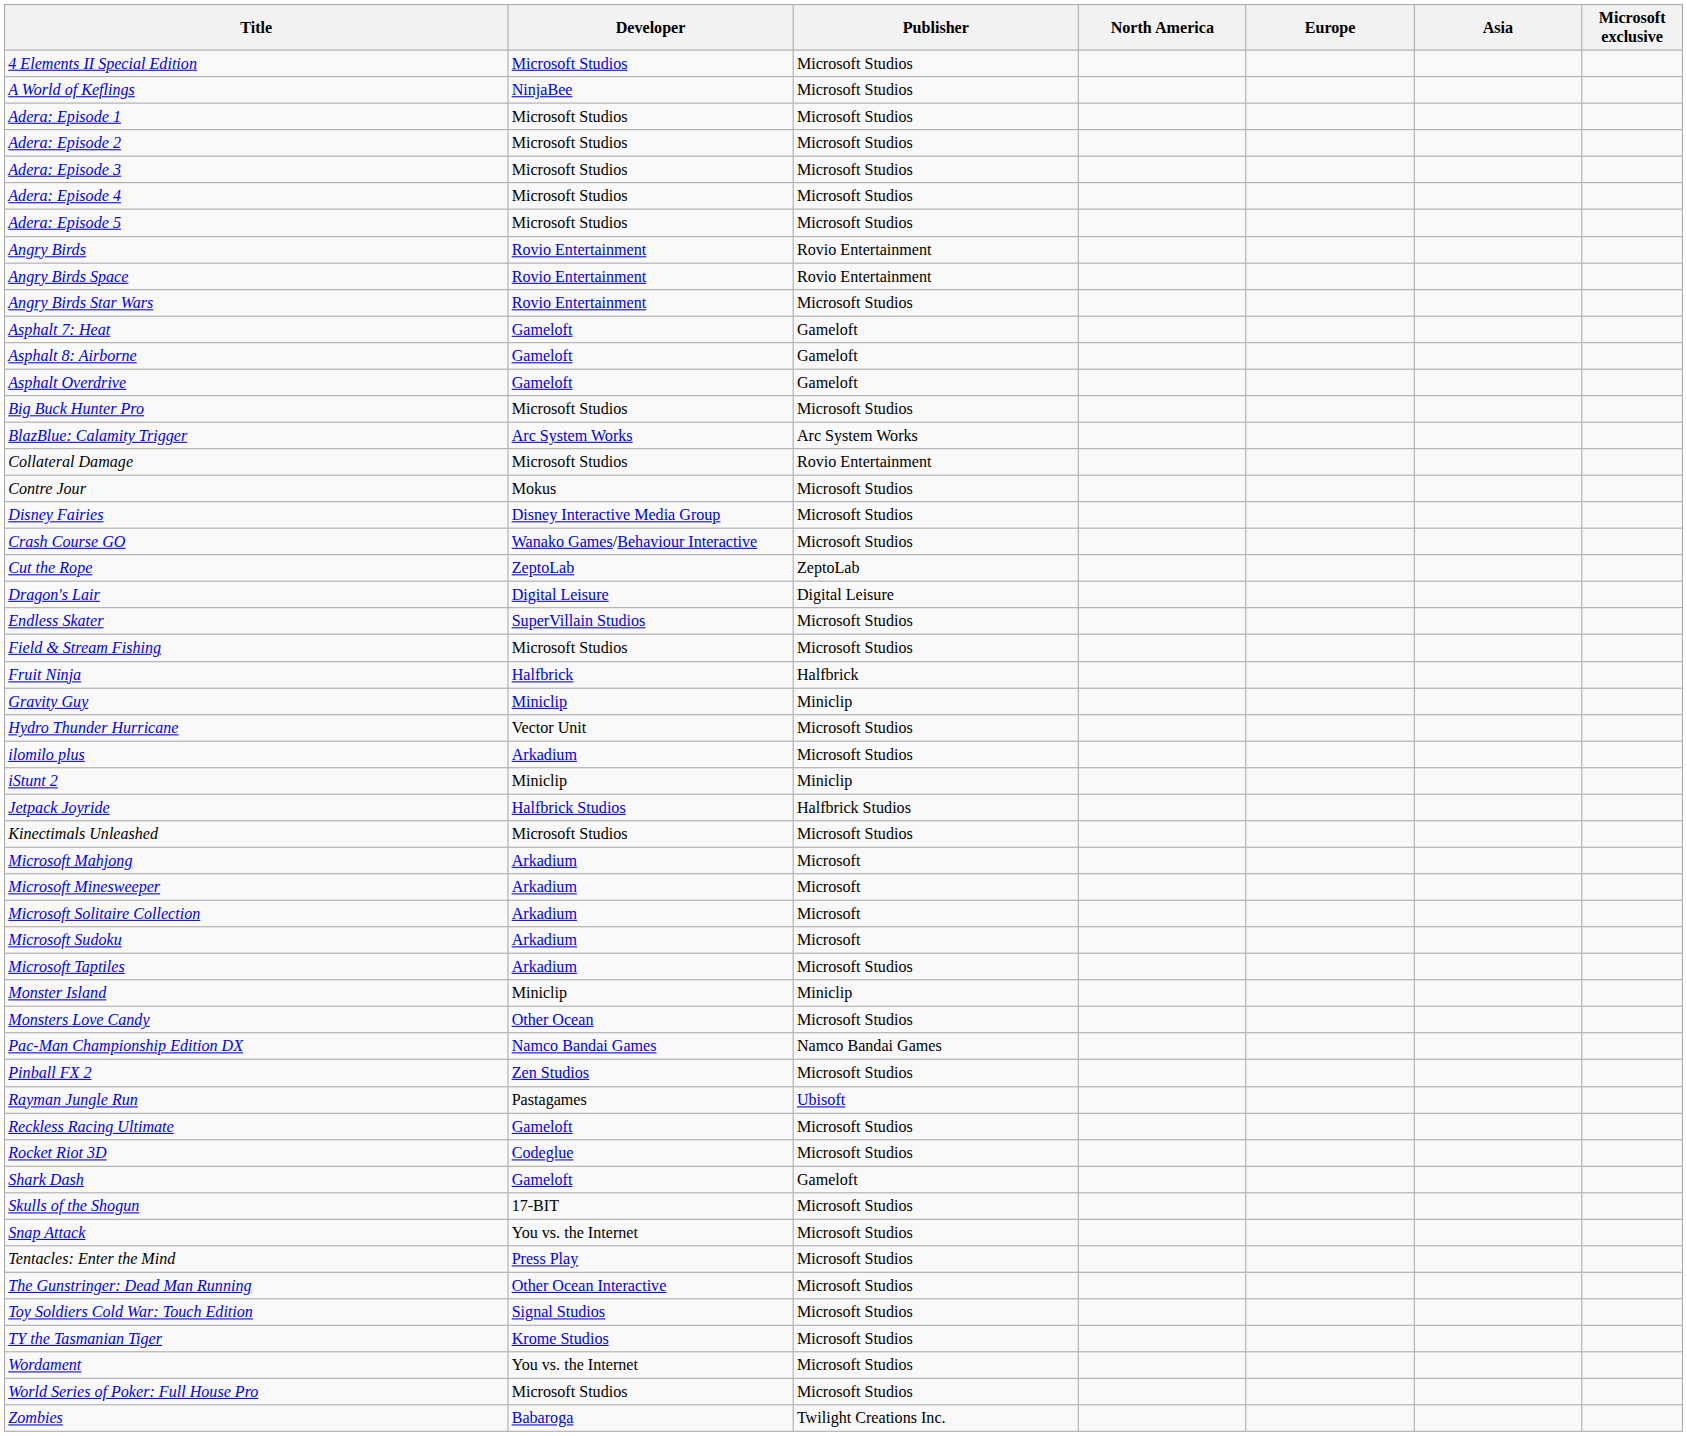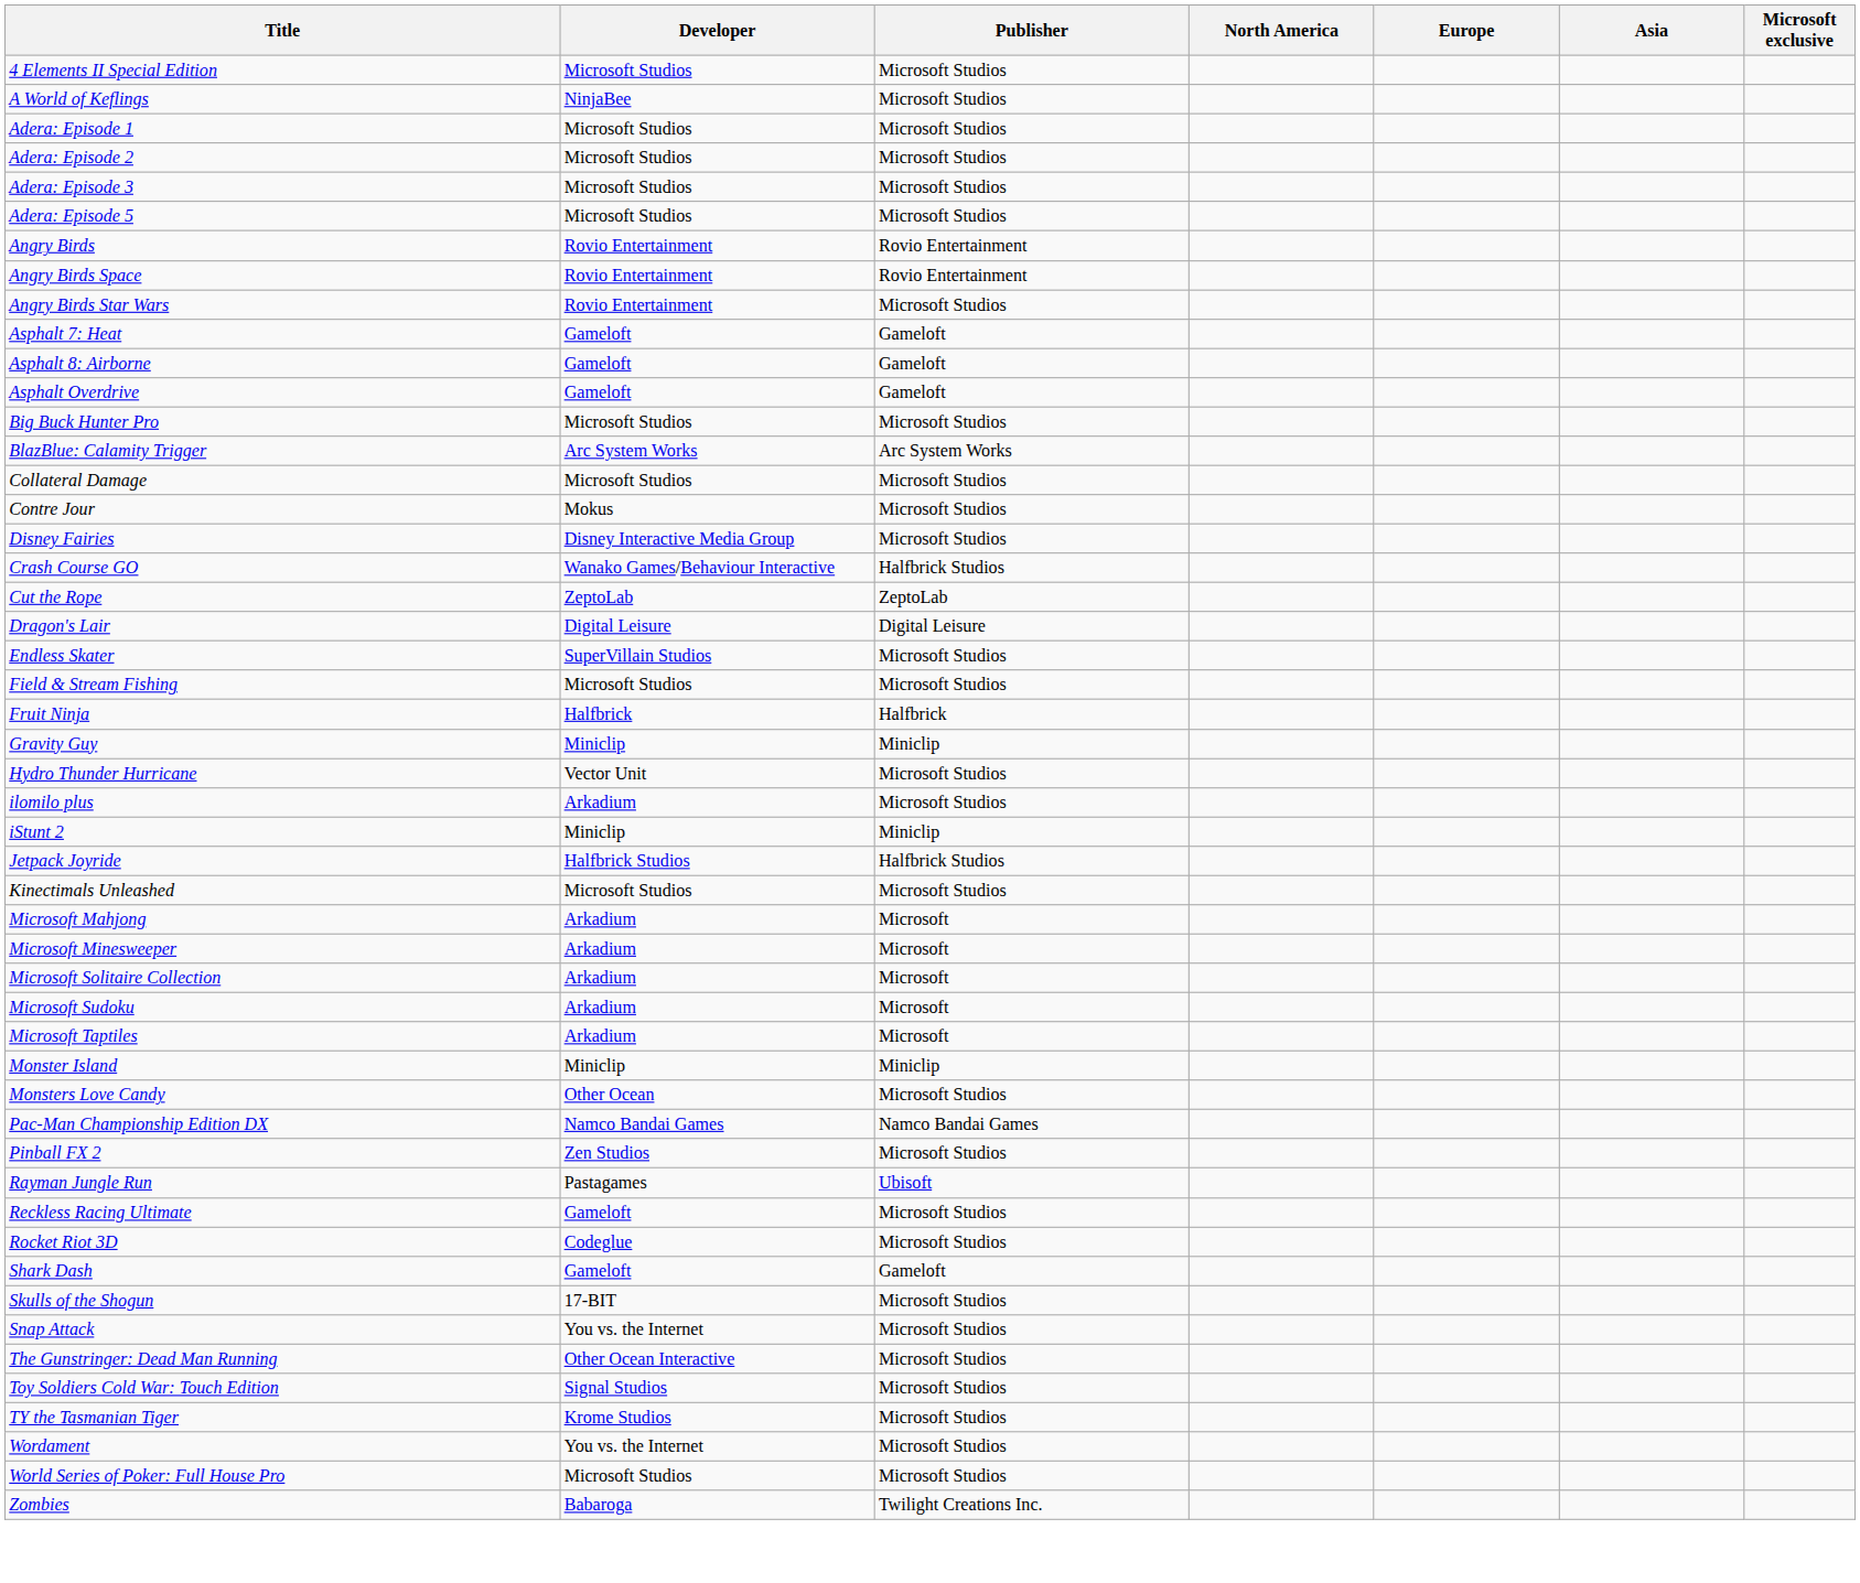- row: Adera: Episode 4 | Microsoft Studios | Microsoft Studios
Collateral Damage | Publisher: Rovio Entertainment -> Microsoft Studios
Crash Course GO | Publisher: Microsoft Studios -> Halfbrick Studios
Microsoft Taptiles | Publisher: Microsoft Studios -> Microsoft
- row: Tentacles: Enter the Mind | Press Play | Microsoft Studios
